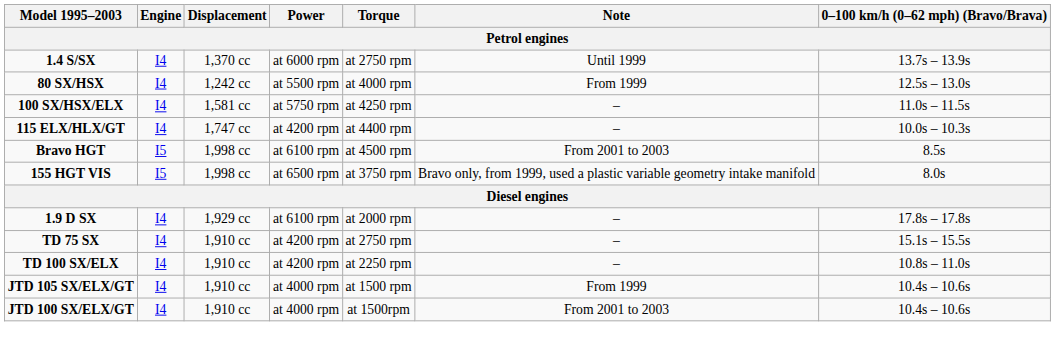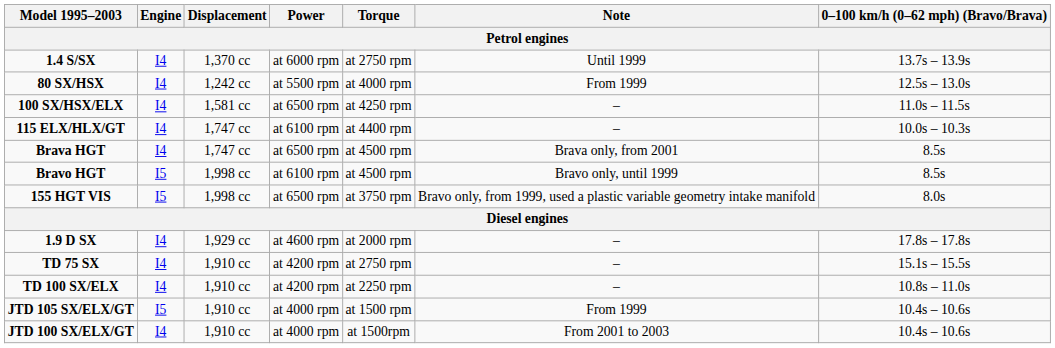100 SX/HSX/ELX | Power: at 5750 rpm -> at 6500 rpm
115 ELX/HLX/GT | Power: at 4200 rpm -> at 6100 rpm
+ row: Brava HGT | I4 | 1,747 cc | at 6500 rpm | at 4500 rpm | Brava only, from 2001 | 8.5s
Bravo HGT | Note: From 2001 to 2003 -> Bravo only, until 1999
1.9 D SX | Power: at 6100 rpm -> at 4600 rpm
JTD 105 SX/ELX/GT | Engine: I4 -> I5
